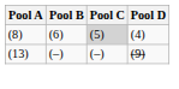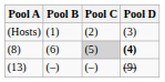+ row: (Hosts) | (1) | (2) | (3)
(8) | Pool D: normal -> bold
